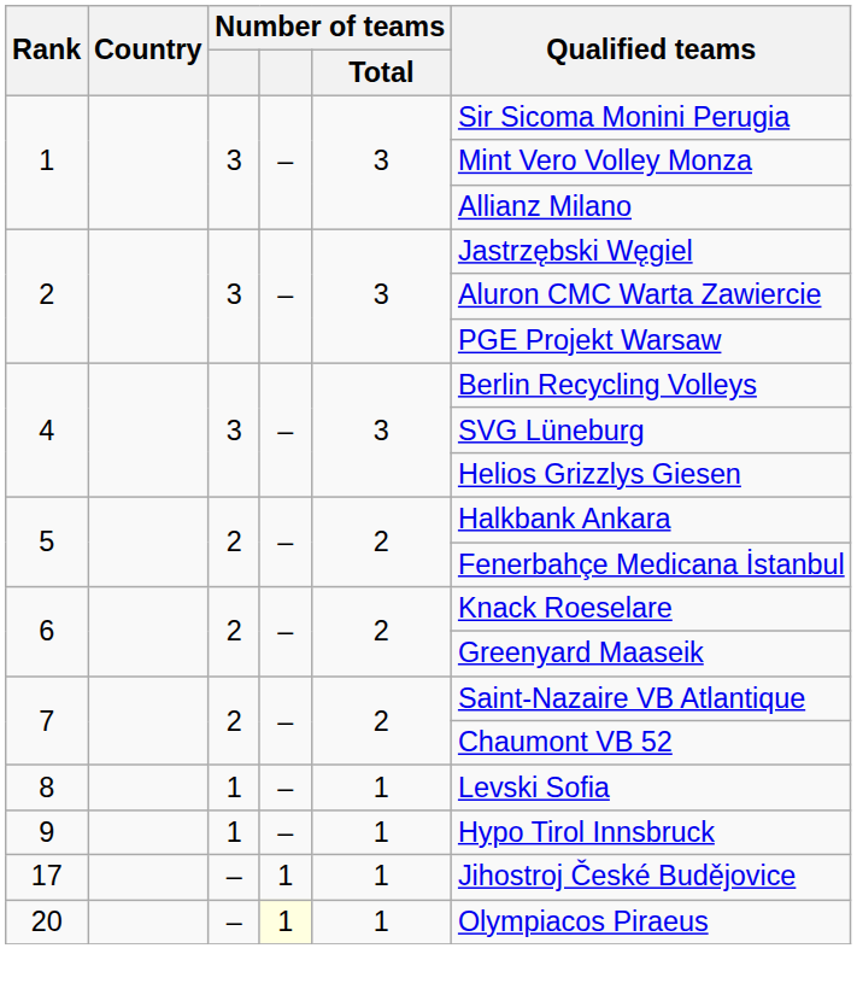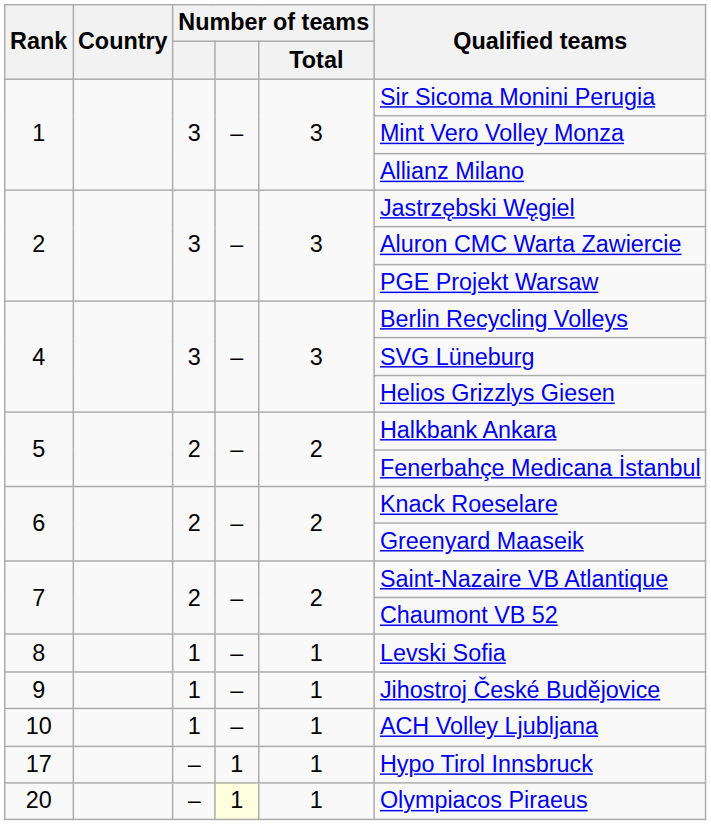9 | Qualified teams: Hypo Tirol Innsbruck -> Jihostroj České Budějovice
+ row: 10 | 1 | – | 1 | ACH Volley Ljubljana
17 | Qualified teams: Jihostroj České Budějovice -> Hypo Tirol Innsbruck
